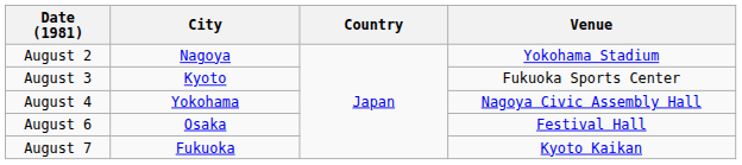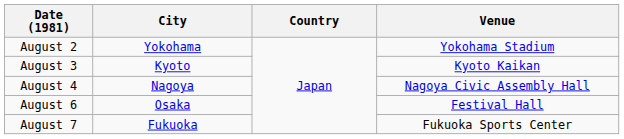August 2 | City: Nagoya -> Yokohama
August 3 | Venue: Fukuoka Sports Center -> Kyoto Kaikan
August 4 | City: Yokohama -> Nagoya
August 7 | Venue: Kyoto Kaikan -> Fukuoka Sports Center
